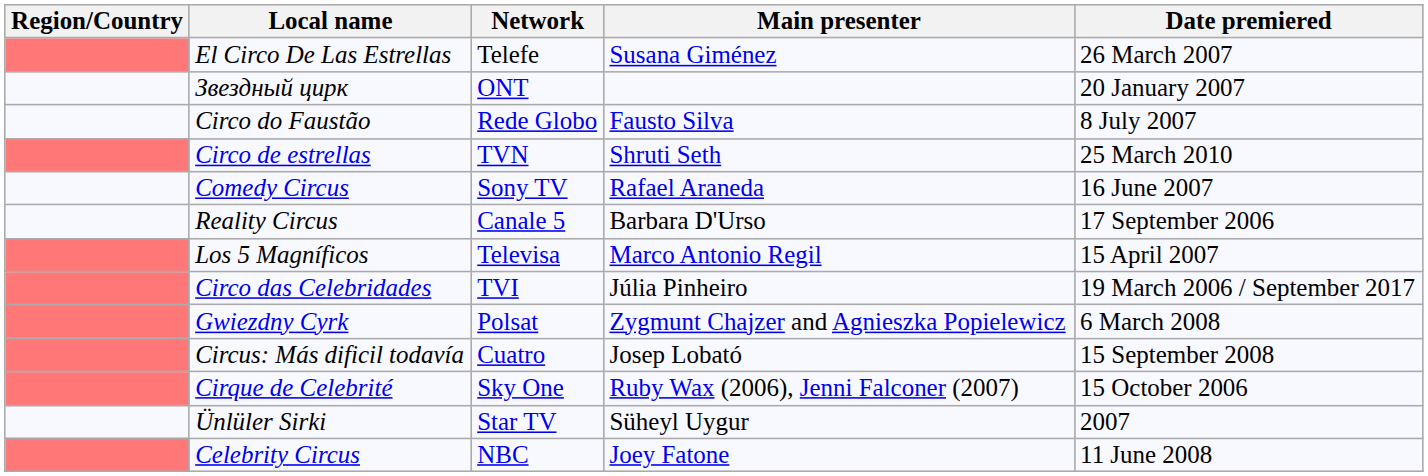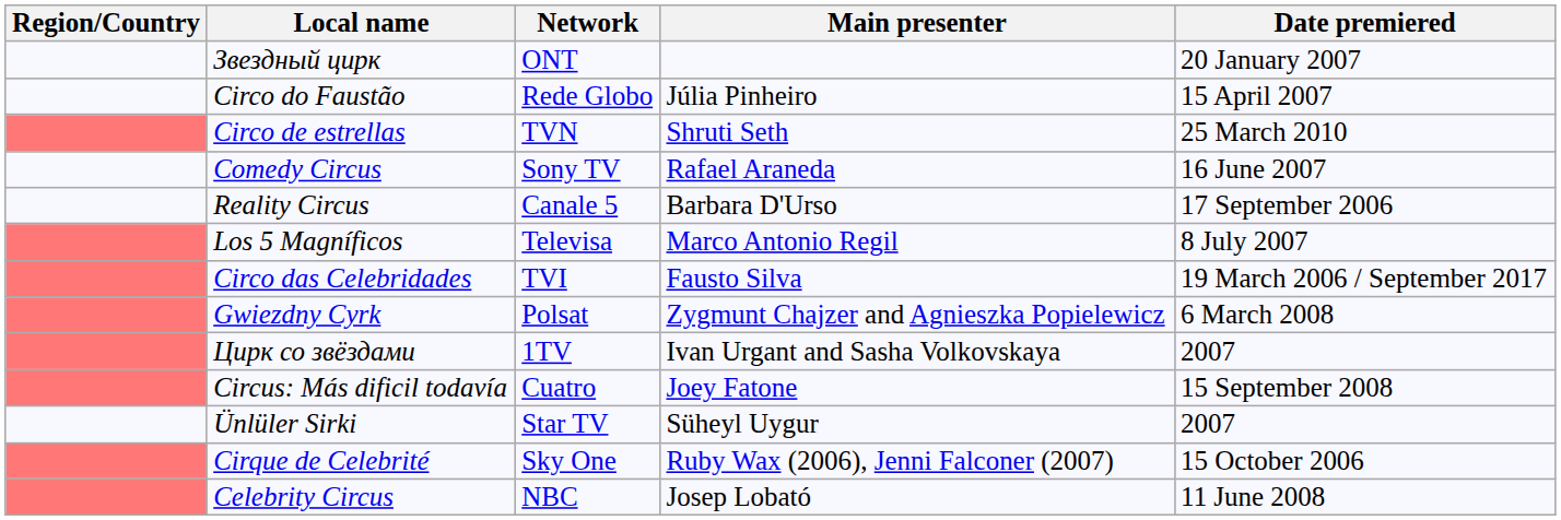- row: El Circo De Las Estrellas | Telefe | Susana Giménez | 26 March 2007
Circo do Faustão | Main presenter: Fausto Silva -> Júlia Pinheiro
Circo do Faustão | Date premiered: 8 July 2007 -> 15 April 2007
Los 5 Magníficos | Date premiered: 15 April 2007 -> 8 July 2007
Circo das Celebridades | Main presenter: Júlia Pinheiro -> Fausto Silva
+ row: Цирк со звёздами | 1TV | Ivan Urgant and Sasha Volkovskaya | 2007
Circus: Más dificil todavía | Main presenter: Josep Lobató -> Joey Fatone
rows swapped: Ünlüler Sirki <-> Cirque de Celebrité
Celebrity Circus | Main presenter: Joey Fatone -> Josep Lobató
